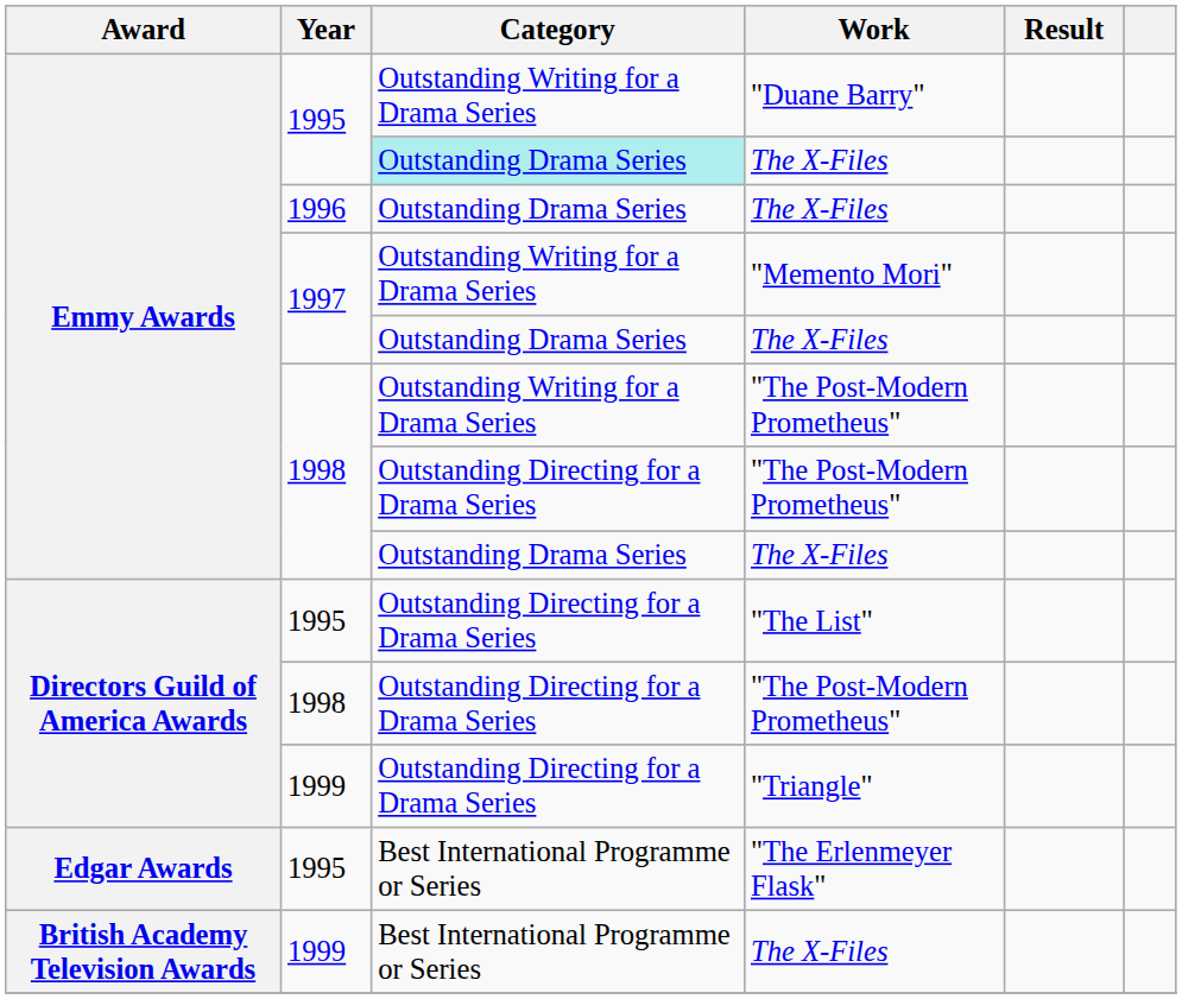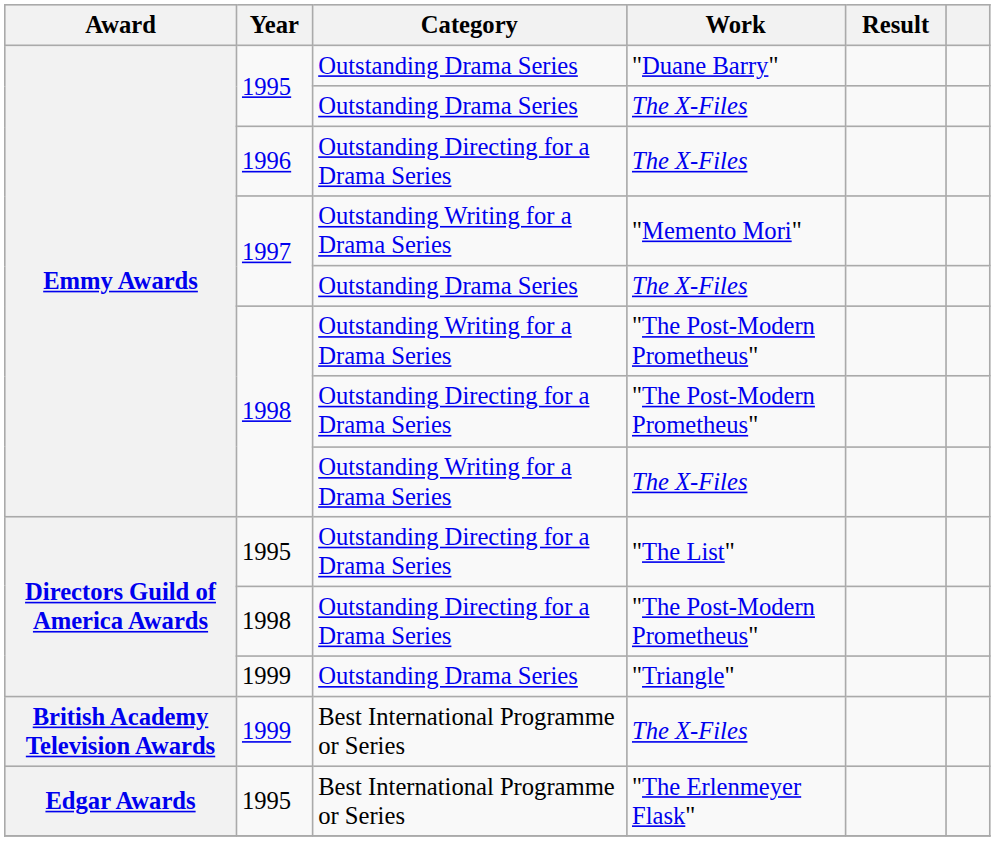"Duane Barry" | Category: Outstanding Writing for a Drama Series -> Outstanding Drama Series
1995 / The X-Files | Category: paleturquoise background -> no background
1996 / The X-Files | Category: Outstanding Drama Series -> Outstanding Directing for a Drama Series
1998 / The X-Files | Category: Outstanding Drama Series -> Outstanding Writing for a Drama Series
"Triangle" | Category: Outstanding Directing for a Drama Series -> Outstanding Drama Series
rows swapped: 1999 / The X-Files <-> "The Erlenmeyer Flask"
